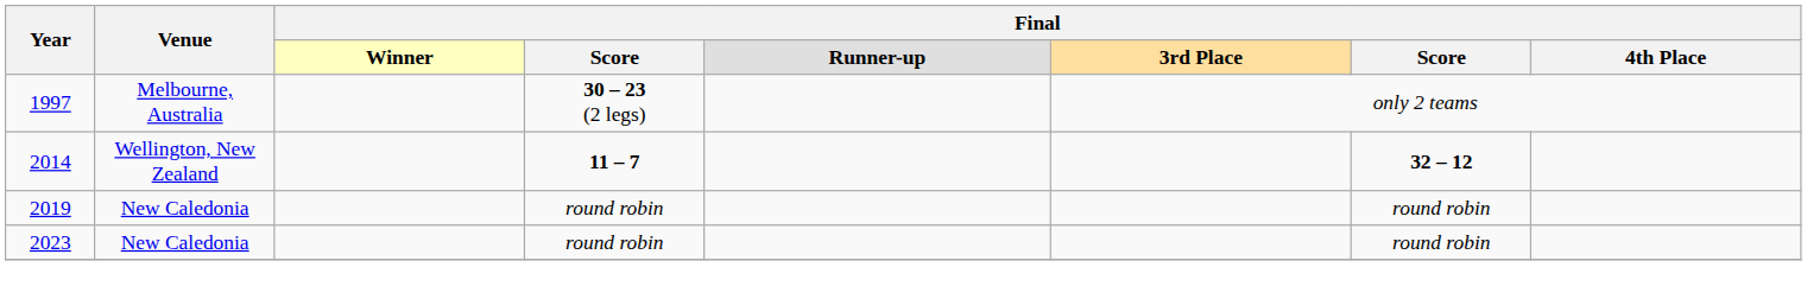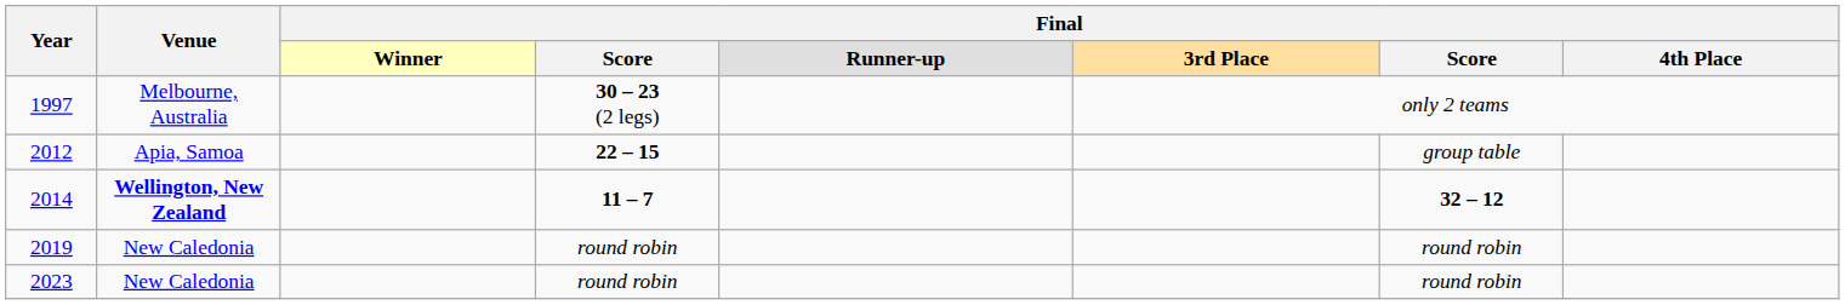+ row: 2012 | Apia, Samoa | 22 – 15 | group table
2014 | Venue: normal -> bold
